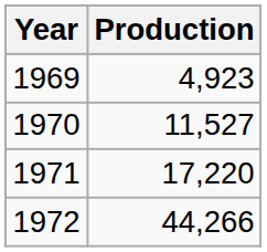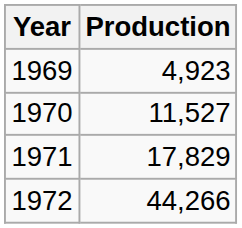1971 | Production: 17,220 -> 17,829
